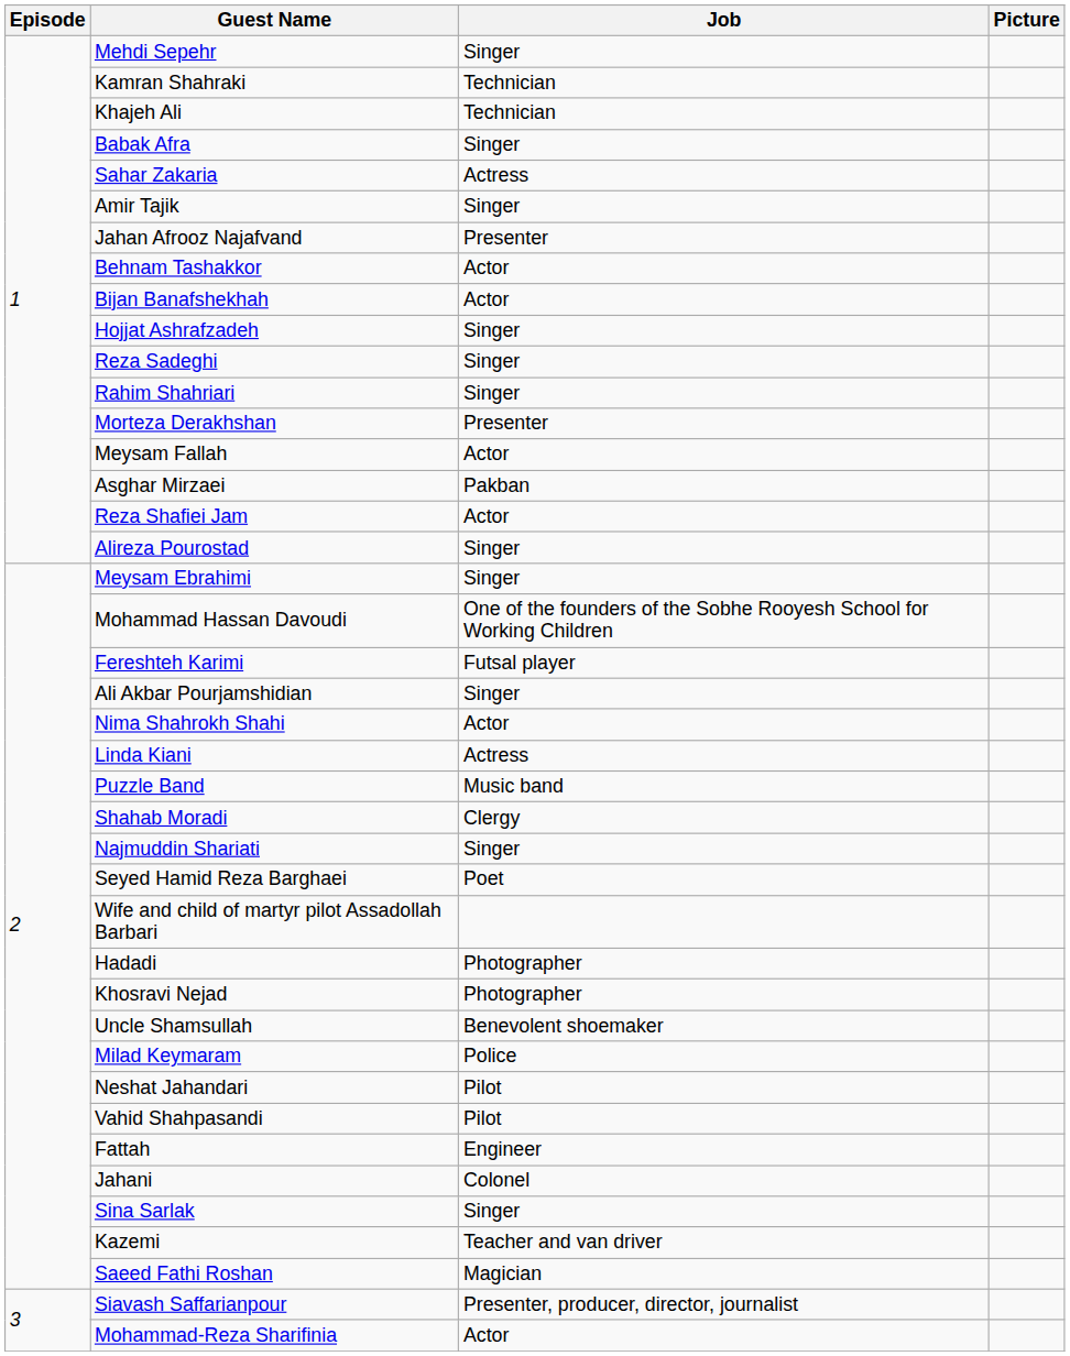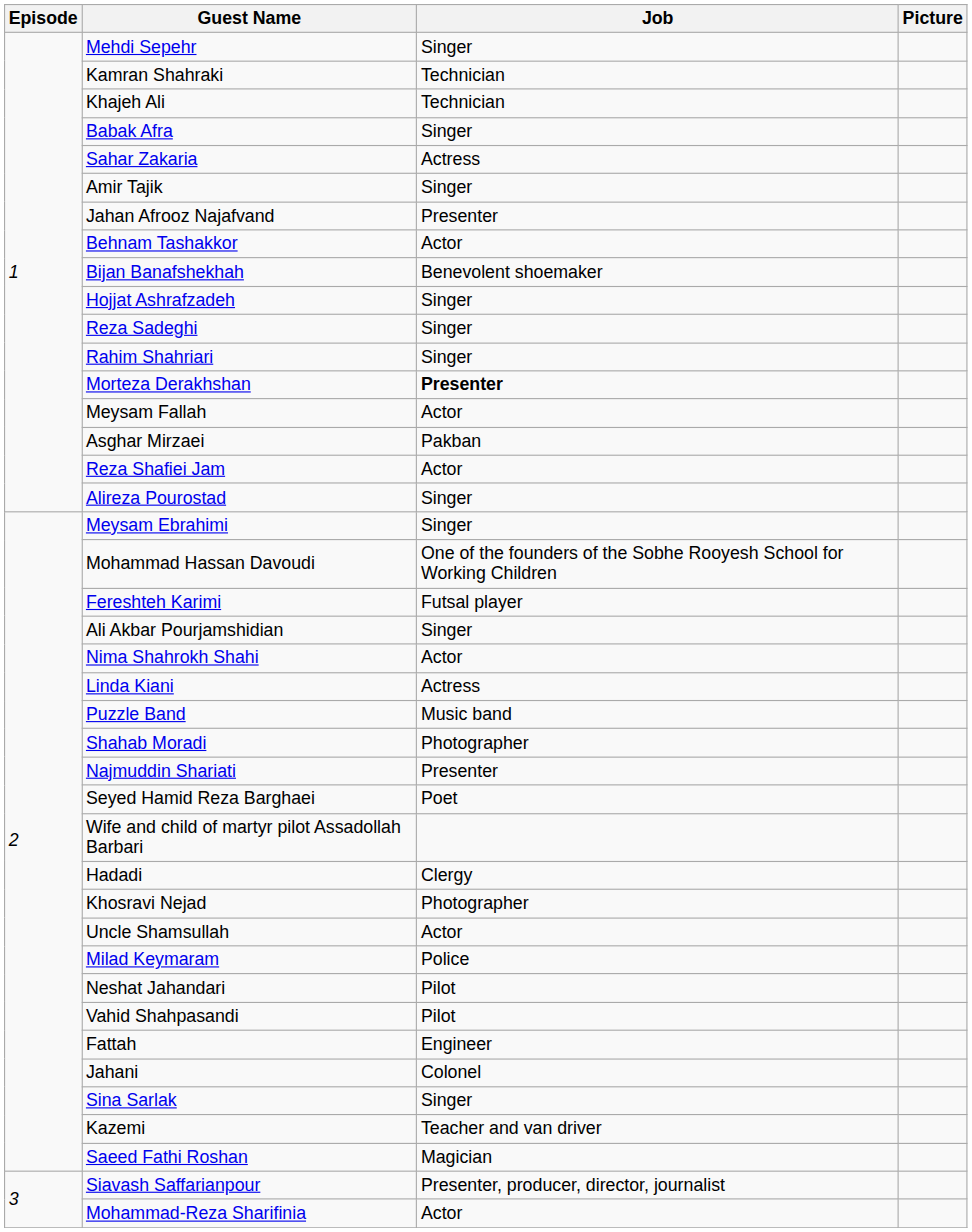Bijan Banafshekhah | Job: Actor -> Benevolent shoemaker
Morteza Derakhshan | Job: normal -> bold
Shahab Moradi | Job: Clergy -> Photographer
Najmuddin Shariati | Job: Singer -> Presenter
Hadadi | Job: Photographer -> Clergy
Uncle Shamsullah | Job: Benevolent shoemaker -> Actor
